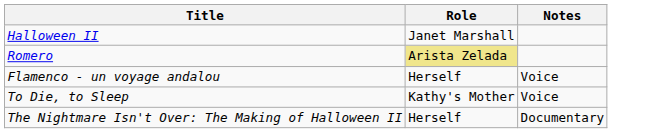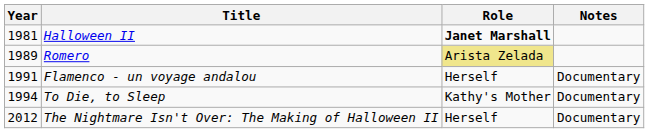+ column: Year | 1981 | 1989 | 1991 | 1994 | 2012
Halloween II | Role: normal -> bold
Flamenco - un voyage andalou | Notes: Voice -> Documentary
To Die, to Sleep | Notes: Voice -> Documentary
